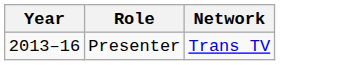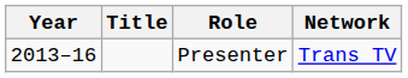+ column: Title
